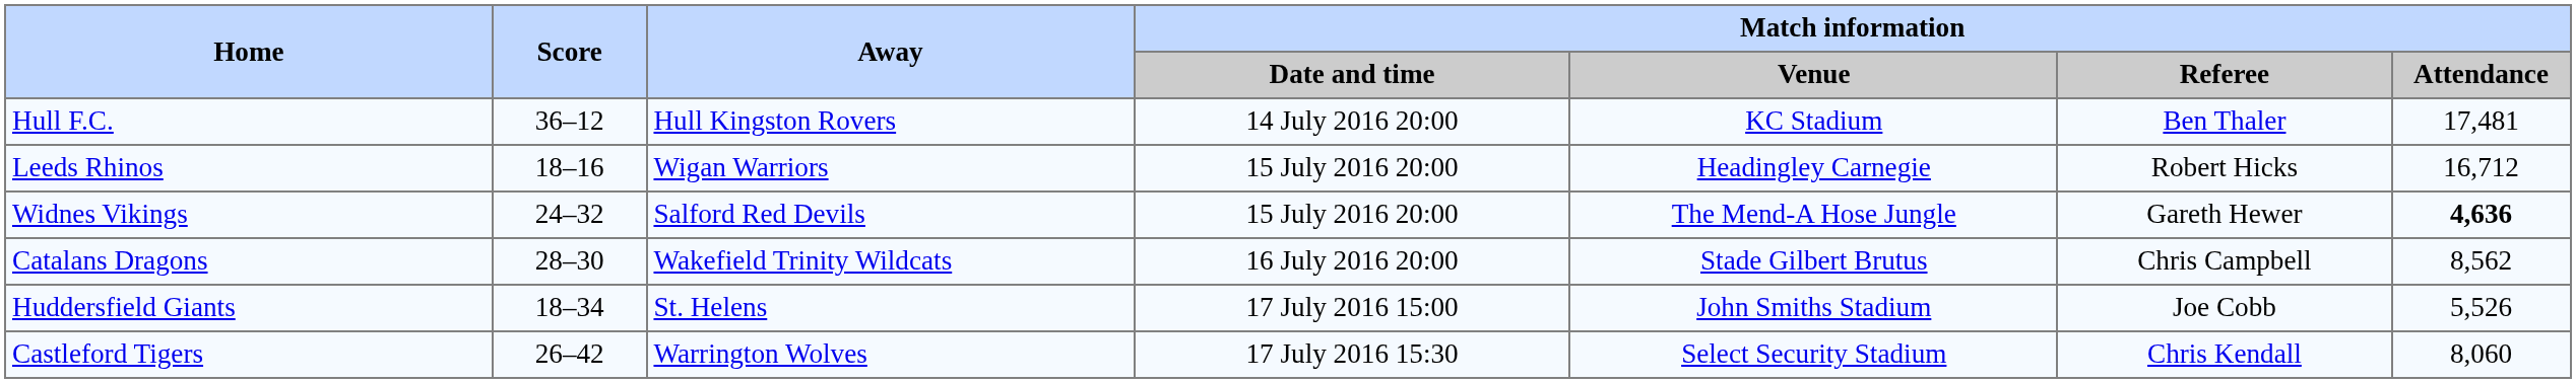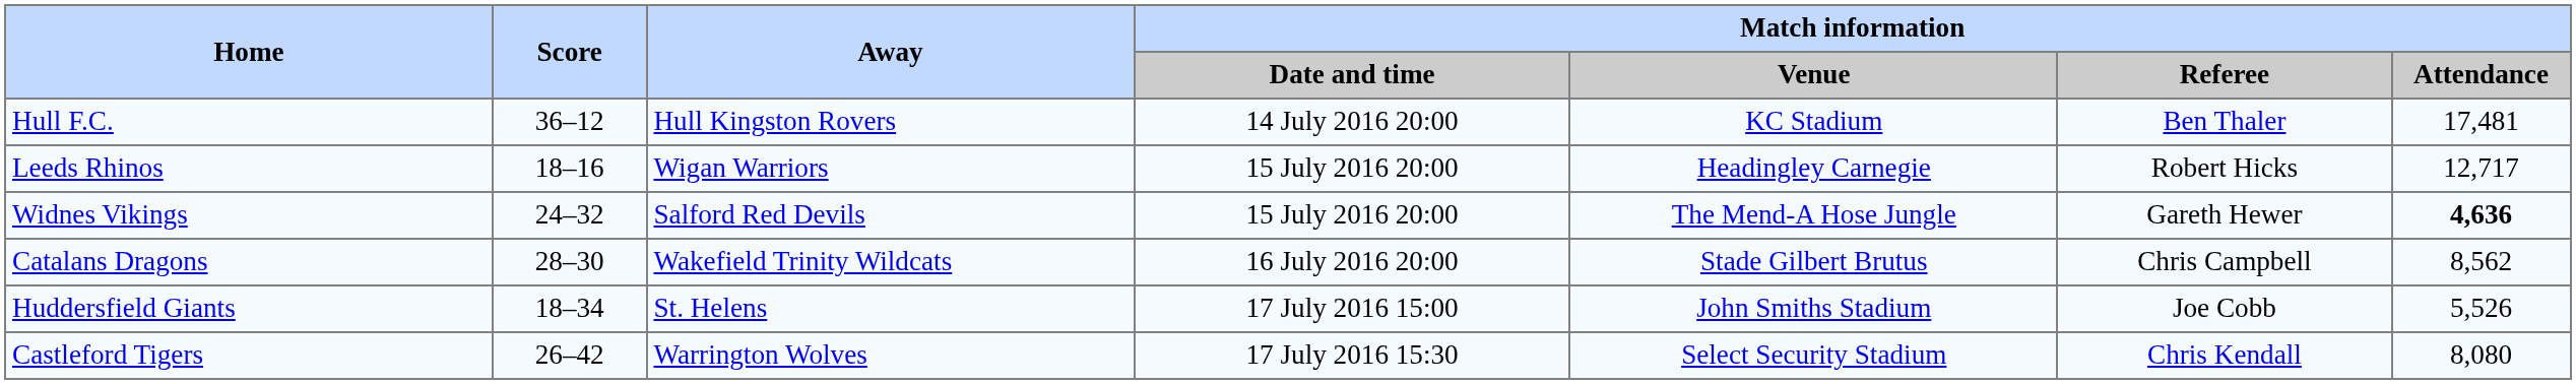Leeds Rhinos | Match information / Attendance: 16,712 -> 12,717
Castleford Tigers | Match information / Attendance: 8,060 -> 8,080
